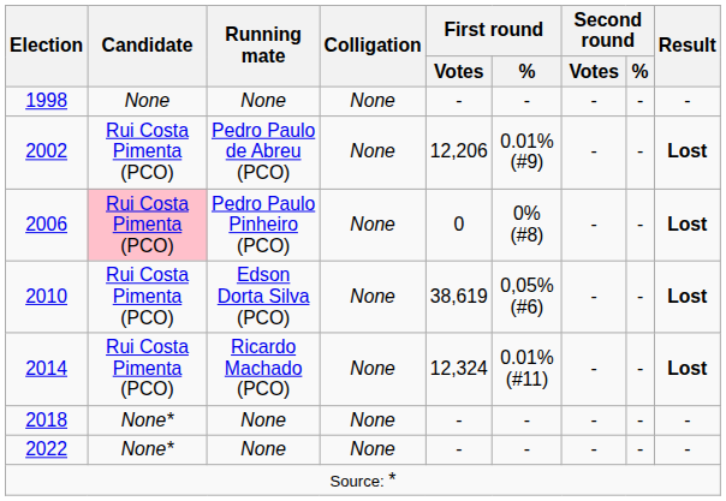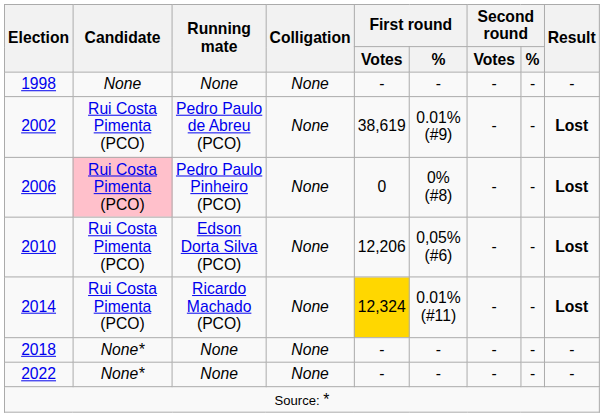2002 | First round / Votes: 12,206 -> 38,619
2010 | First round / Votes: 38,619 -> 12,206
2014 | First round / Votes: no background -> gold background
